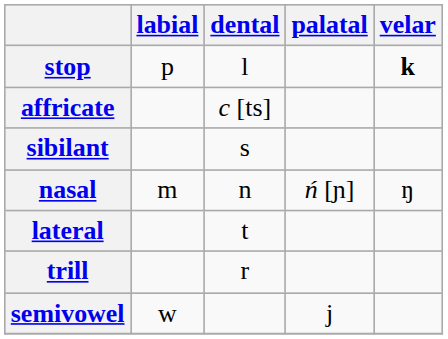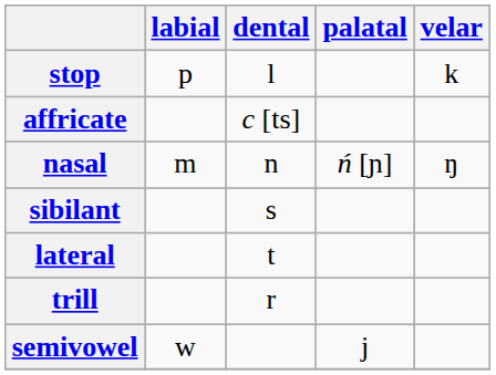stop | velar: bold -> normal
rows swapped: sibilant <-> nasal
